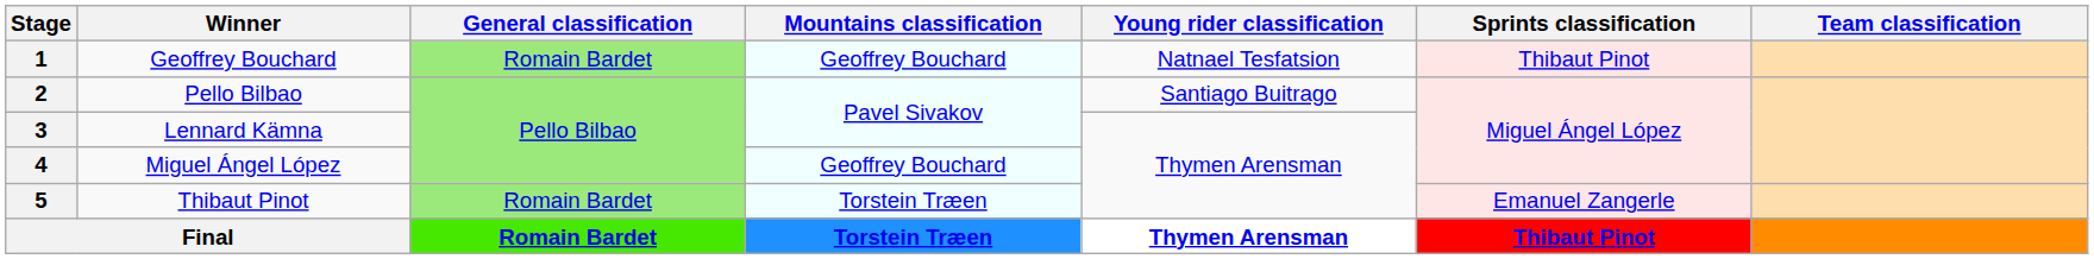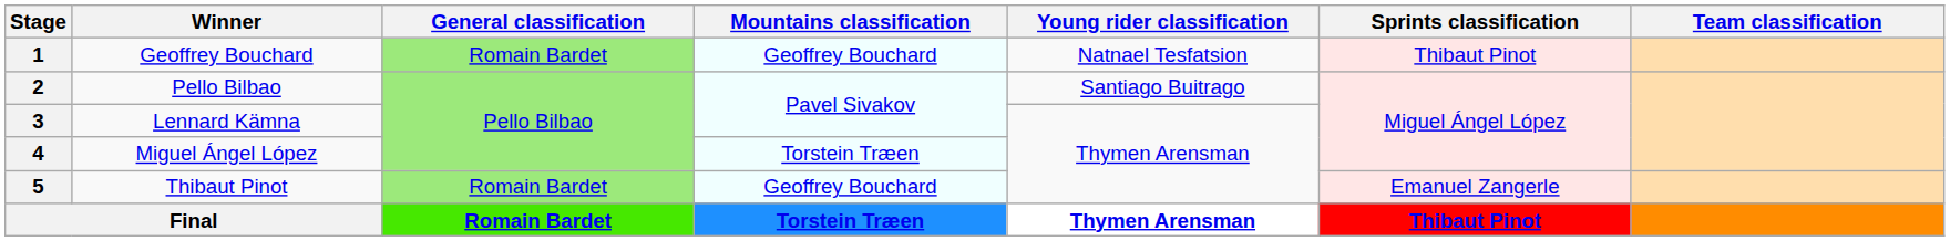4 | Mountains classification: Geoffrey Bouchard -> Torstein Træen
5 | Mountains classification: Torstein Træen -> Geoffrey Bouchard
